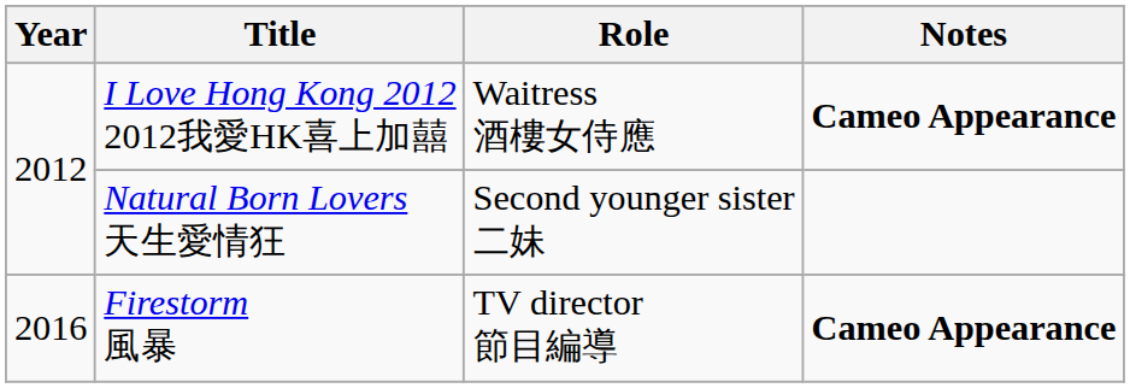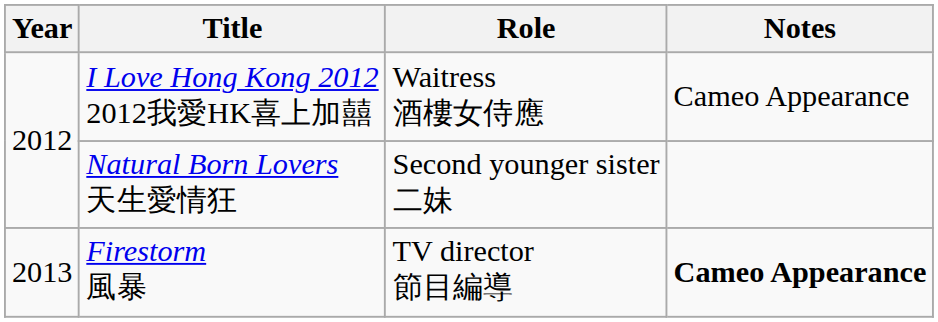I Love Hong Kong 2012 2012我愛HK喜上加囍 | Notes: bold -> normal
Firestorm 風暴 | Year: 2016 -> 2013
